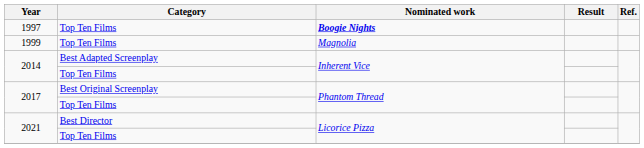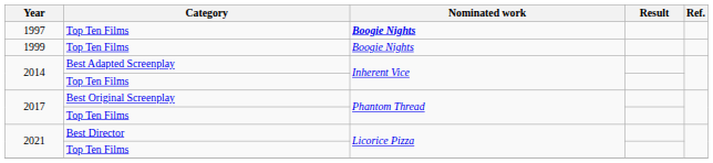1999 | Nominated work: Magnolia -> Boogie Nights
